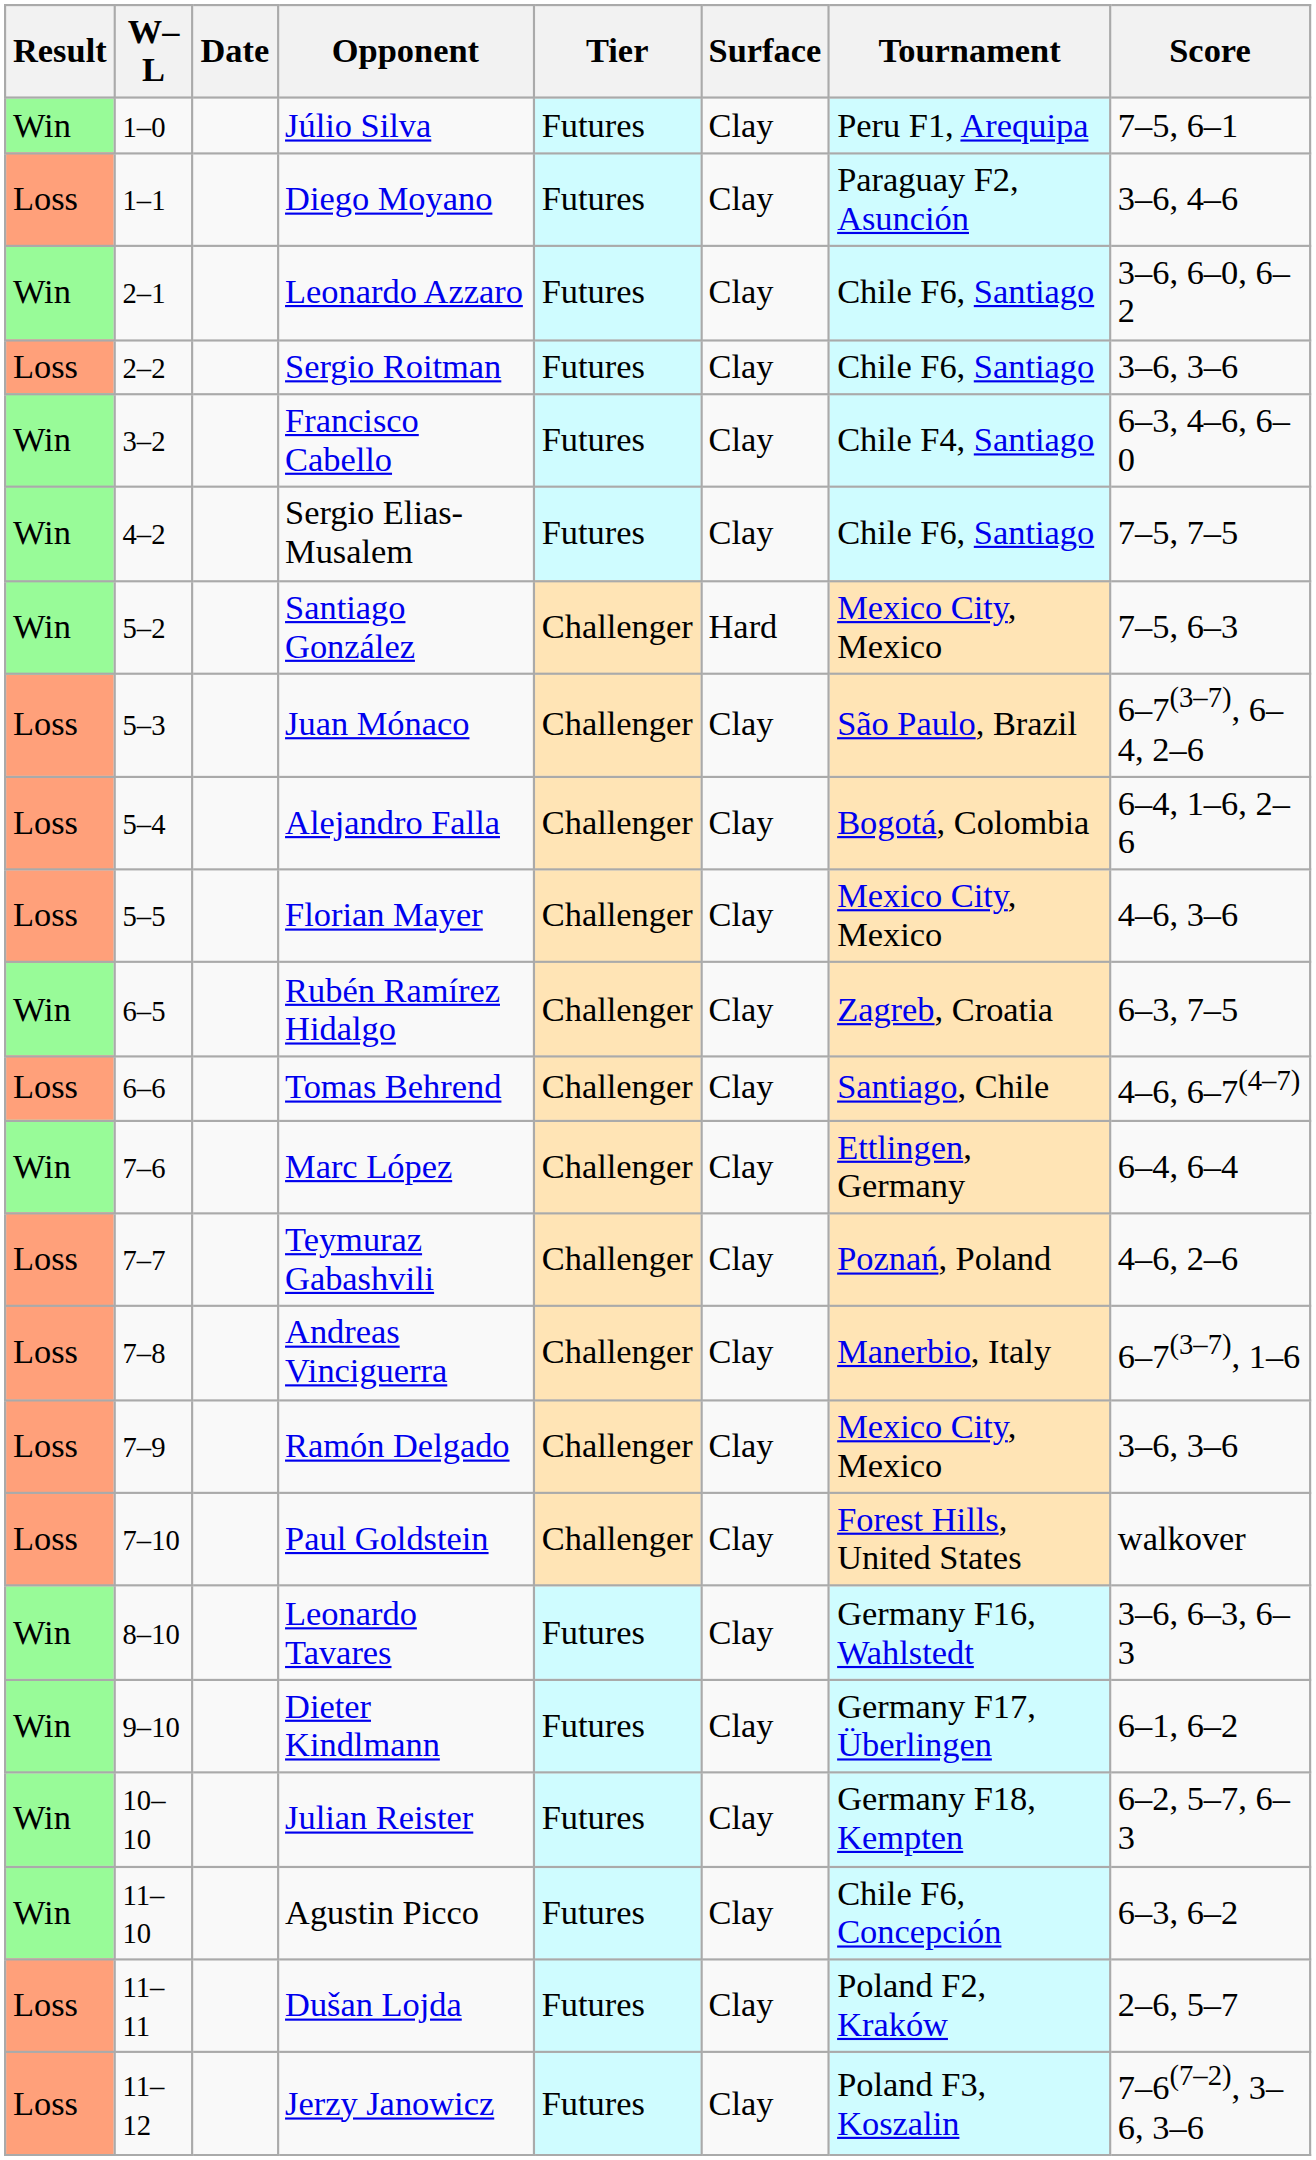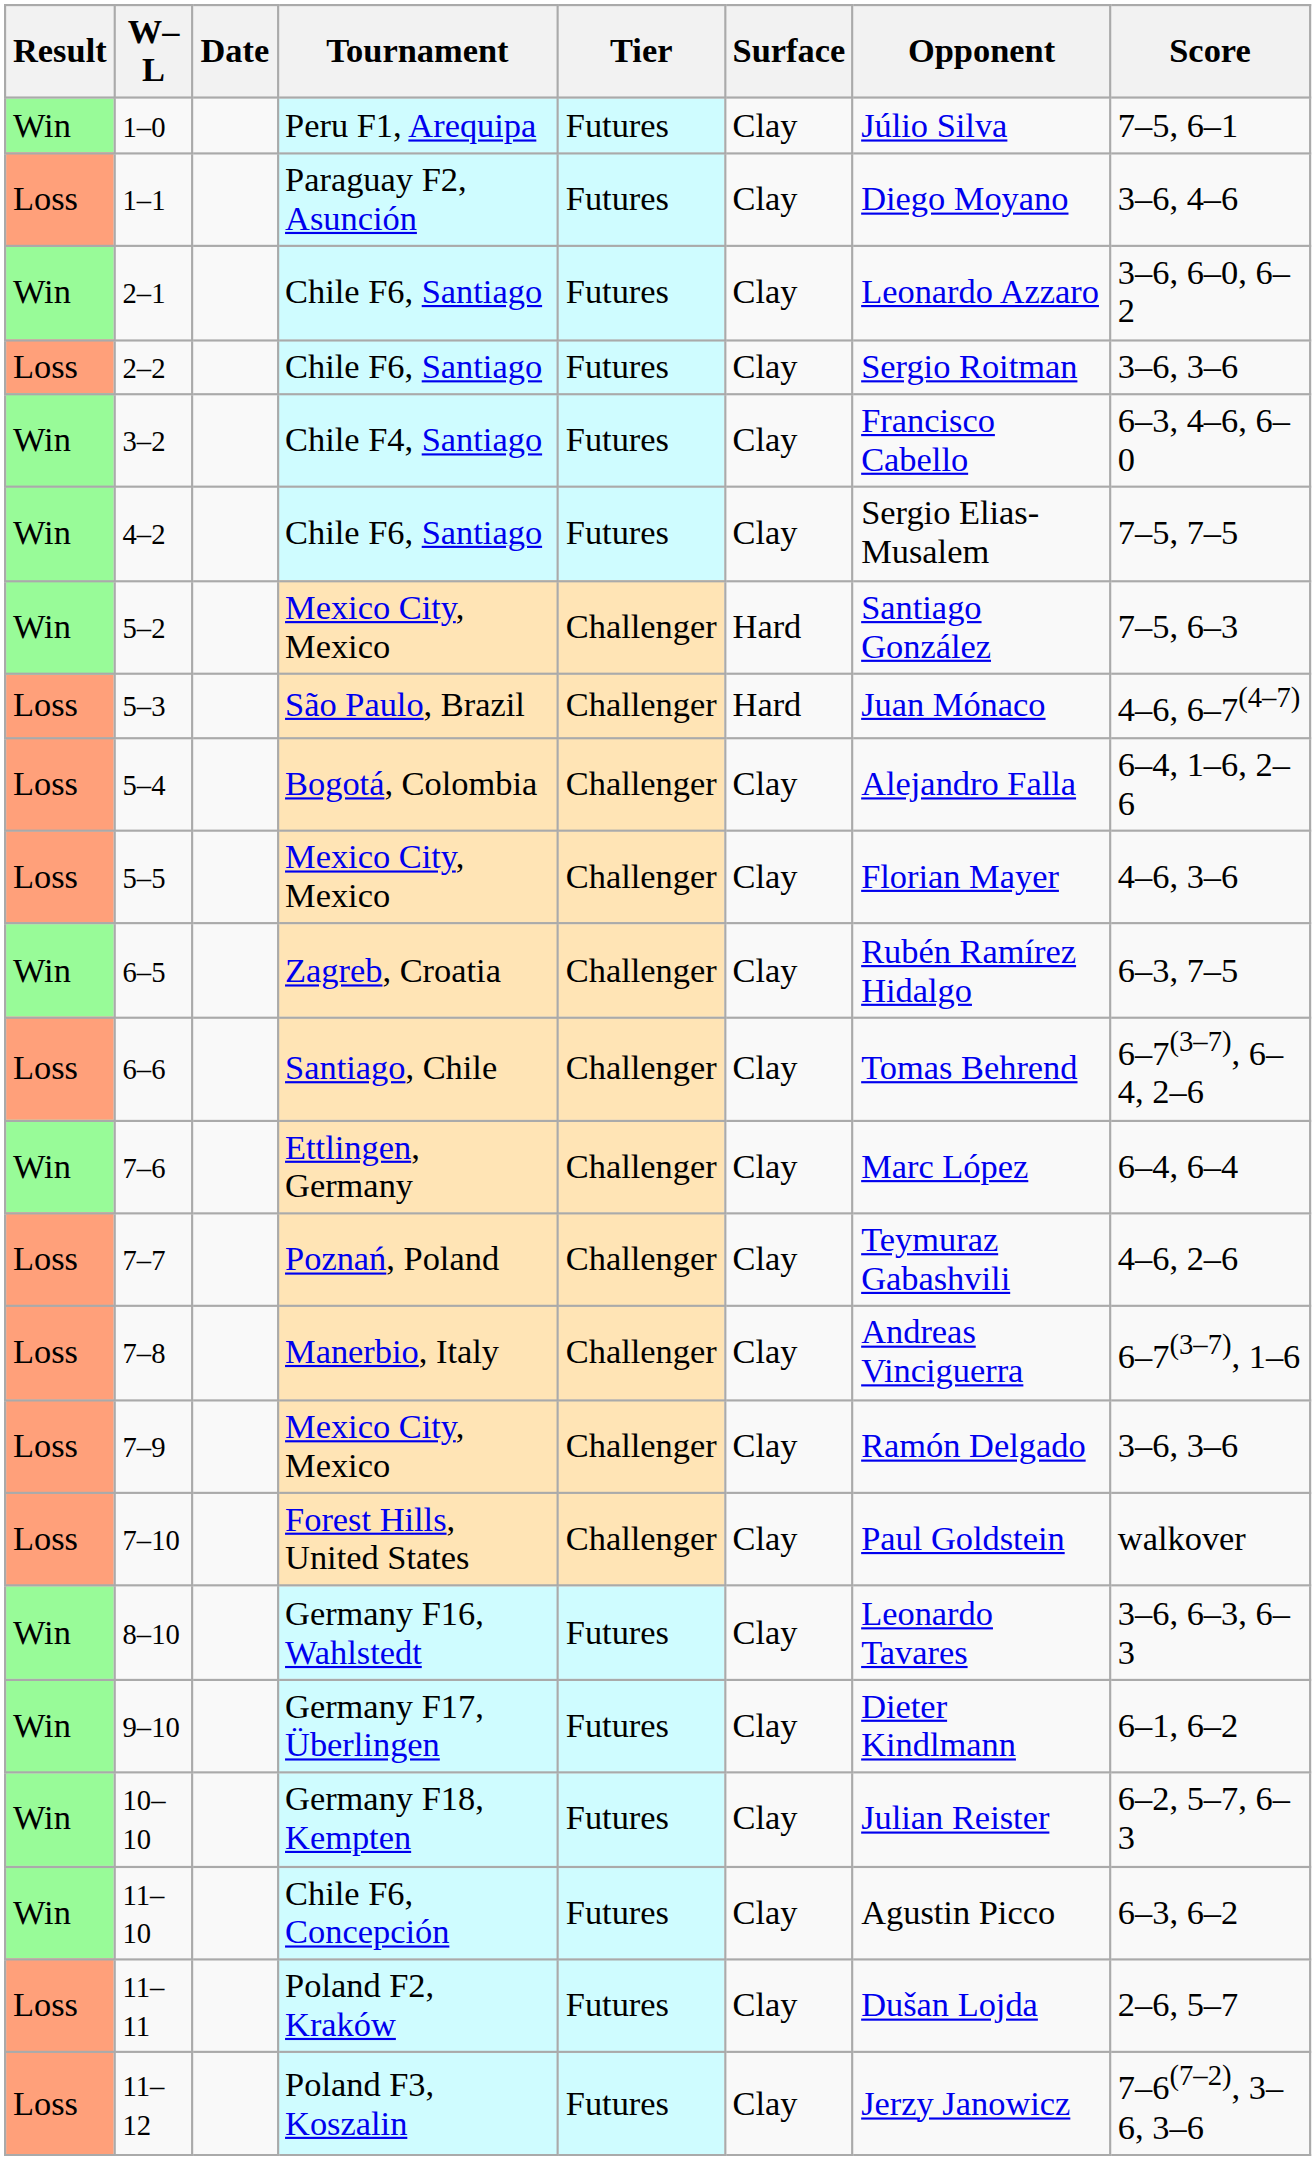columns swapped: Tournament <-> Opponent
5–3 | Surface: Clay -> Hard
5–3 | Score: 6–7(3–7), 6–4, 2–6 -> 4–6, 6–7(4–7)
6–6 | Score: 4–6, 6–7(4–7) -> 6–7(3–7), 6–4, 2–6
